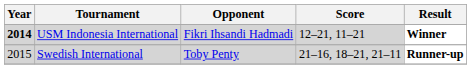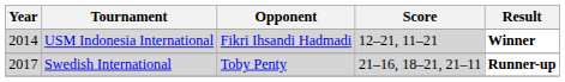USM Indonesia International | Year: bold -> normal
Swedish International | Year: 2015 -> 2017
